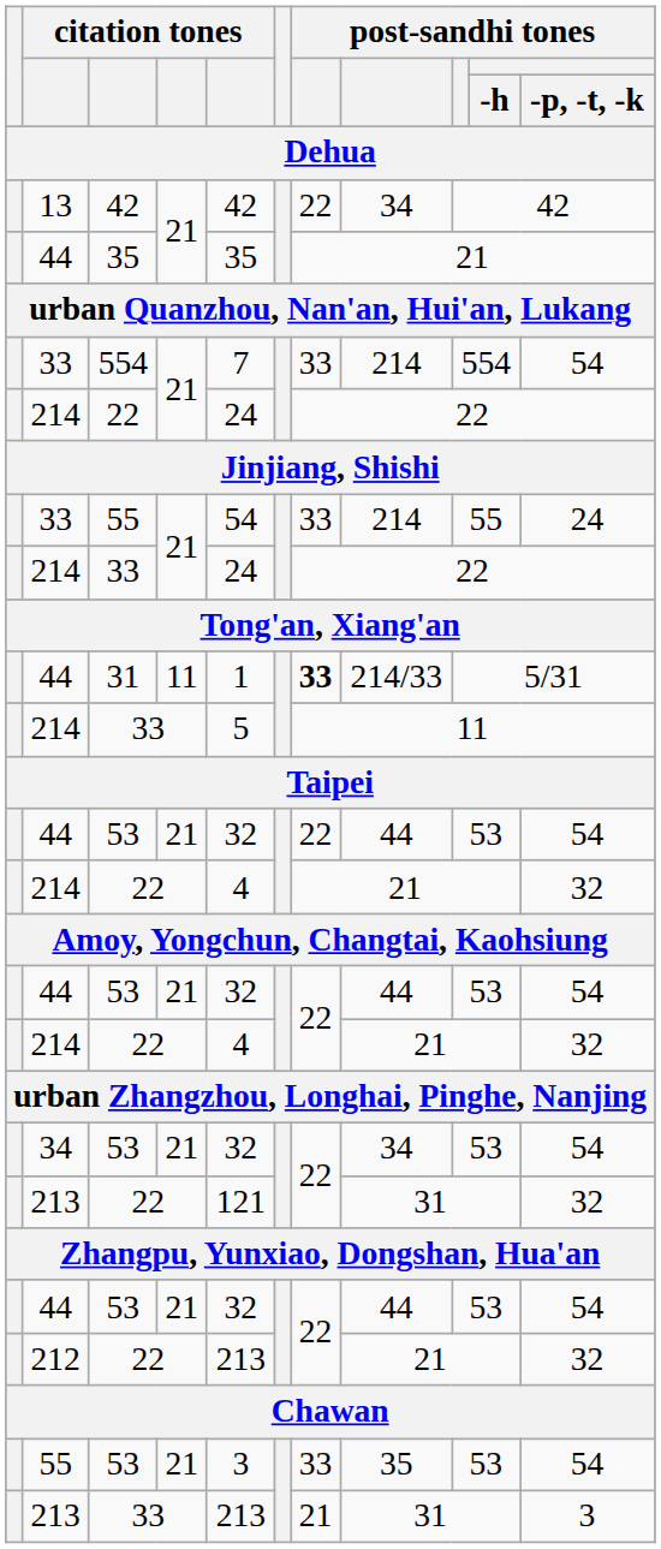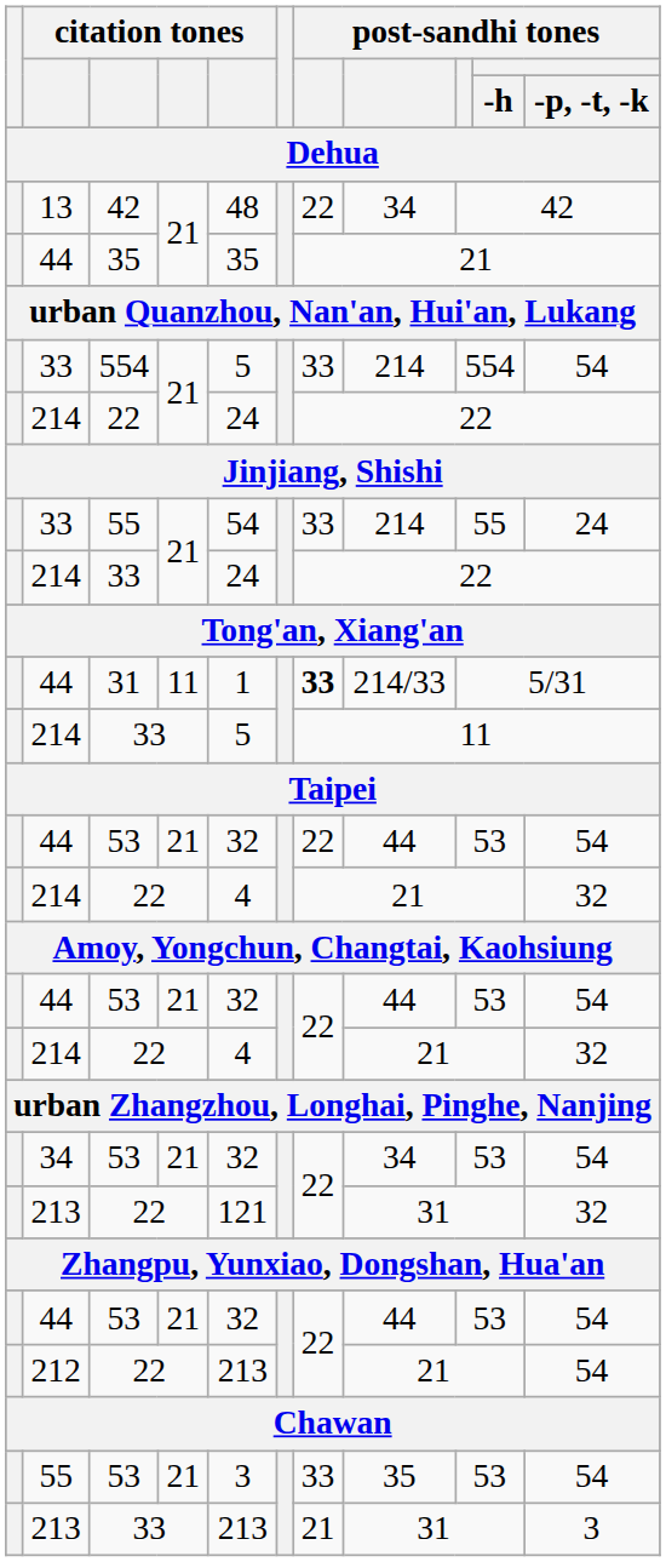13 | column 5: 42 -> 48
33 / 554 | column 5: 7 -> 5
212 | post-sandhi tones / -p, -t, -k: 32 -> 54
